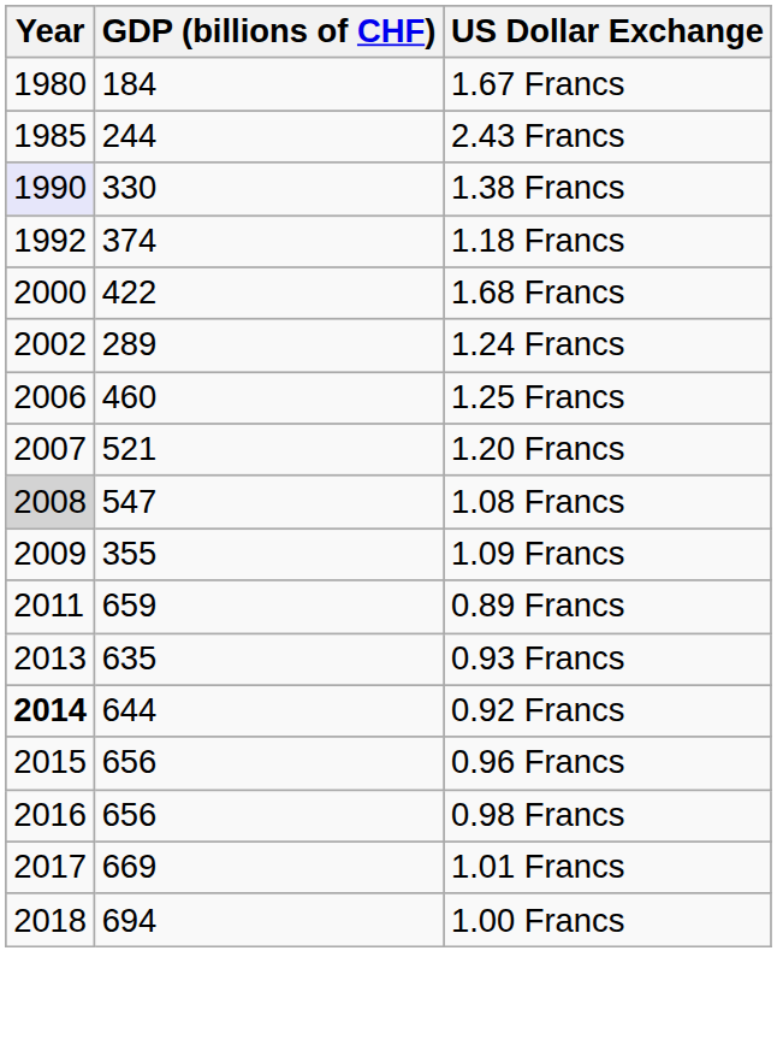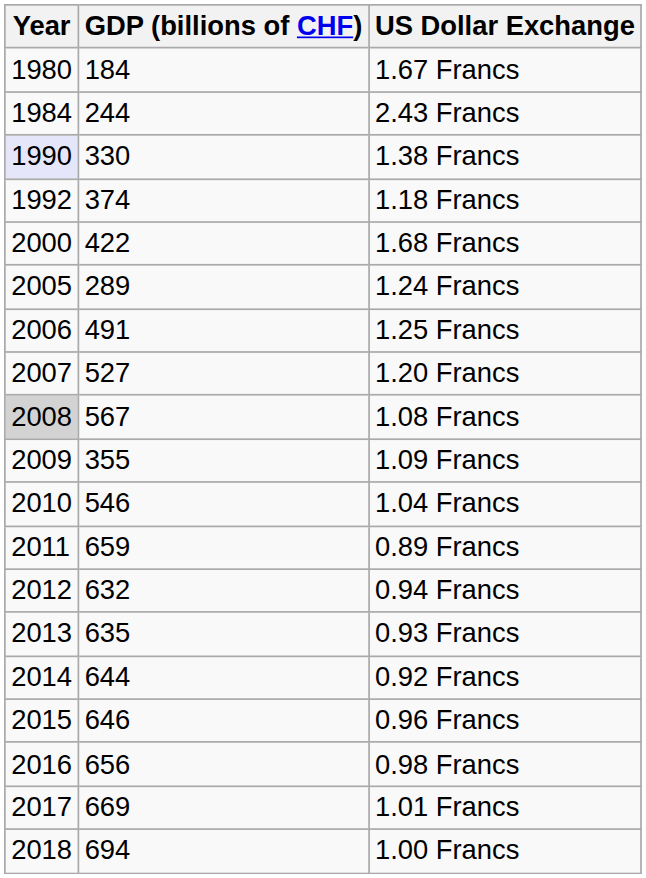2.43 Francs | Year: 1985 -> 1984
1.24 Francs | Year: 2002 -> 2005
1.25 Francs | GDP (billions of CHF): 460 -> 491
1.20 Francs | GDP (billions of CHF): 521 -> 527
1.08 Francs | GDP (billions of CHF): 547 -> 567
+ row: 2010 | 546 | 1.04 Francs
+ row: 2012 | 632 | 0.94 Francs
0.92 Francs | Year: bold -> normal
0.96 Francs | GDP (billions of CHF): 656 -> 646
